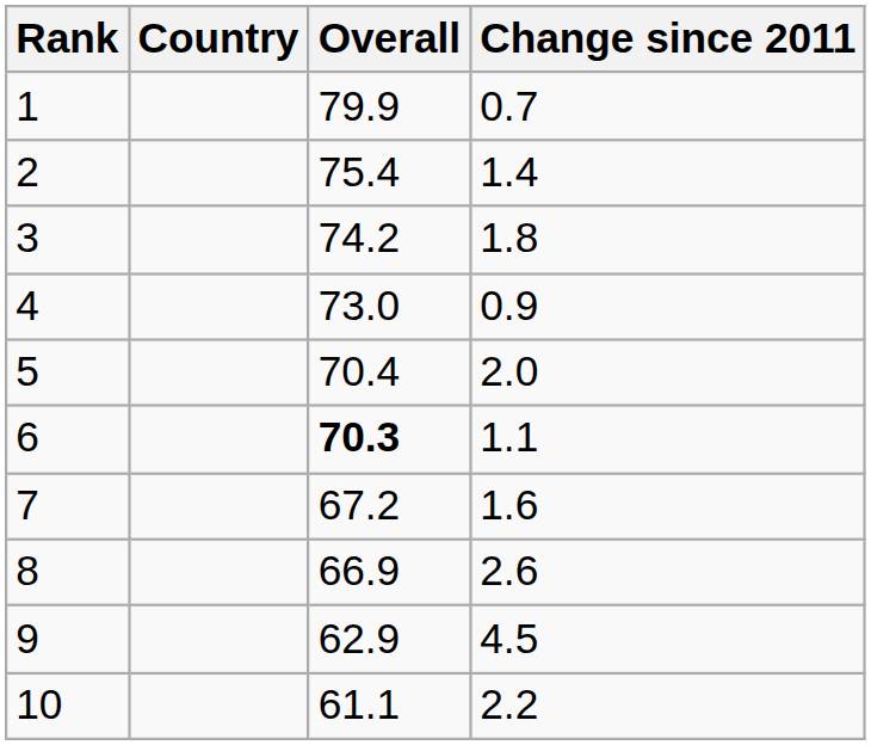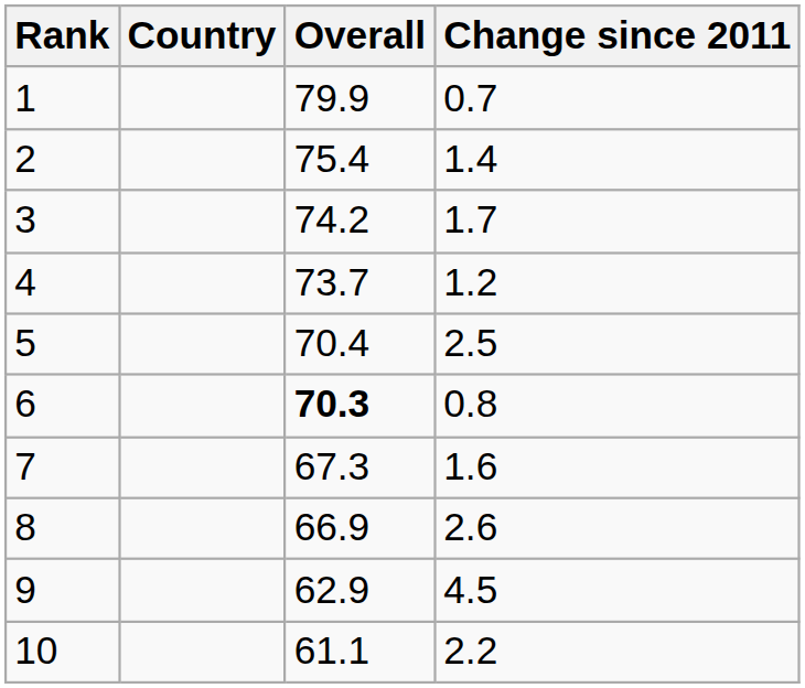3 | Change since 2011: 1.8 -> 1.7
4 | Overall: 73.0 -> 73.7
4 | Change since 2011: 0.9 -> 1.2
5 | Change since 2011: 2.0 -> 2.5
6 | Change since 2011: 1.1 -> 0.8
7 | Overall: 67.2 -> 67.3
